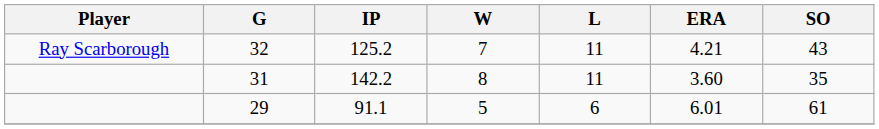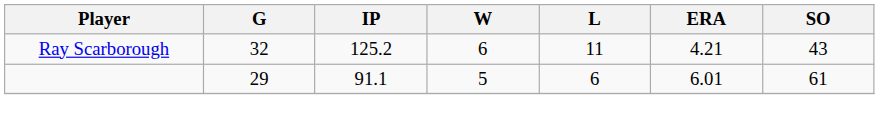32 | W: 7 -> 6
- row: 31 | 142.2 | 8 | 11 | 3.60 | 35
